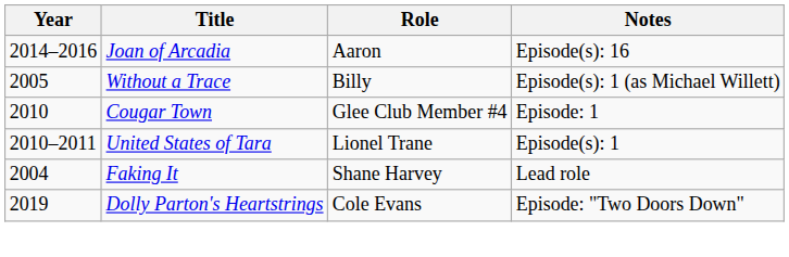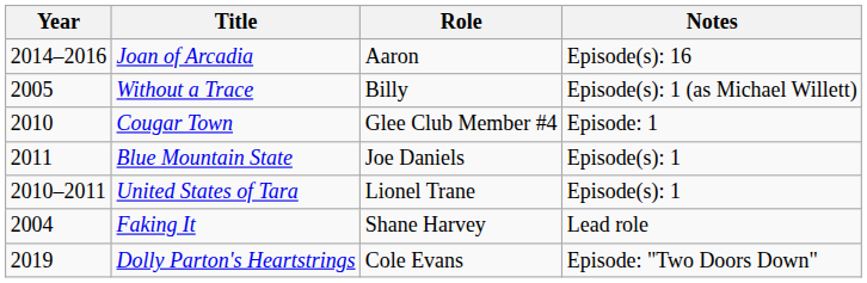+ row: 2011 | Blue Mountain State | Joe Daniels | Episode(s): 1
